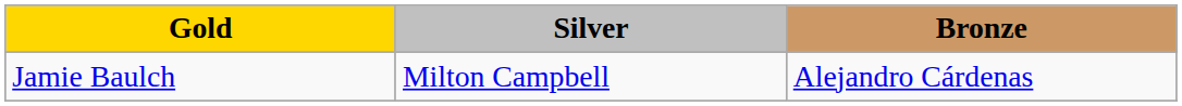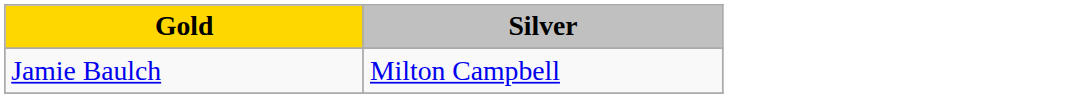- column: Bronze | Alejandro Cárdenas
